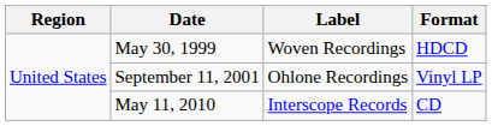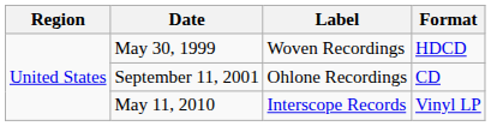September 11, 2001 | Format: Vinyl LP -> CD
May 11, 2010 | Format: CD -> Vinyl LP
